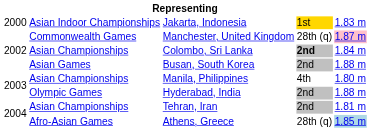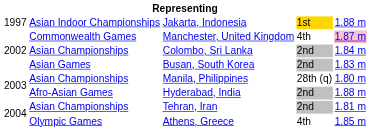Jakarta, Indonesia | column 1: 2000 -> 1997
Jakarta, Indonesia | column 5: 1.83 m -> 1.88 m
Manchester, United Kingdom | column 4: 28th (q) -> 4th
Colombo, Sri Lanka | column 4: bold -> normal
Busan, South Korea | column 5: 1.88 m -> 1.83 m
Manila, Philippines | column 4: 4th -> 28th (q)
Hyderabad, India | column 2: Olympic Games -> Afro-Asian Games
Athens, Greece | column 2: Afro-Asian Games -> Olympic Games
Athens, Greece | column 4: 28th (q) -> 4th
Athens, Greece | column 5: lightblue background -> no background
